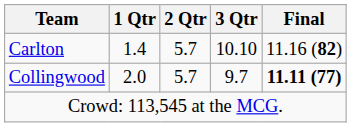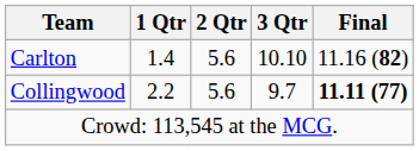Carlton | 2 Qtr: 5.7 -> 5.6
Collingwood | 1 Qtr: 2.0 -> 2.2
Collingwood | 2 Qtr: 5.7 -> 5.6
